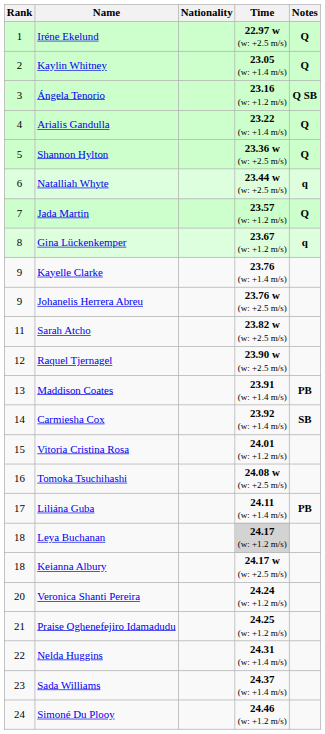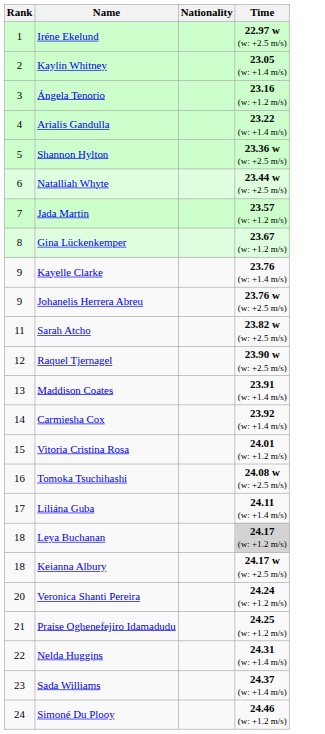- column: Notes | Q | Q | Q SB | Q | Q | q | Q | q | PB | SB | PB
